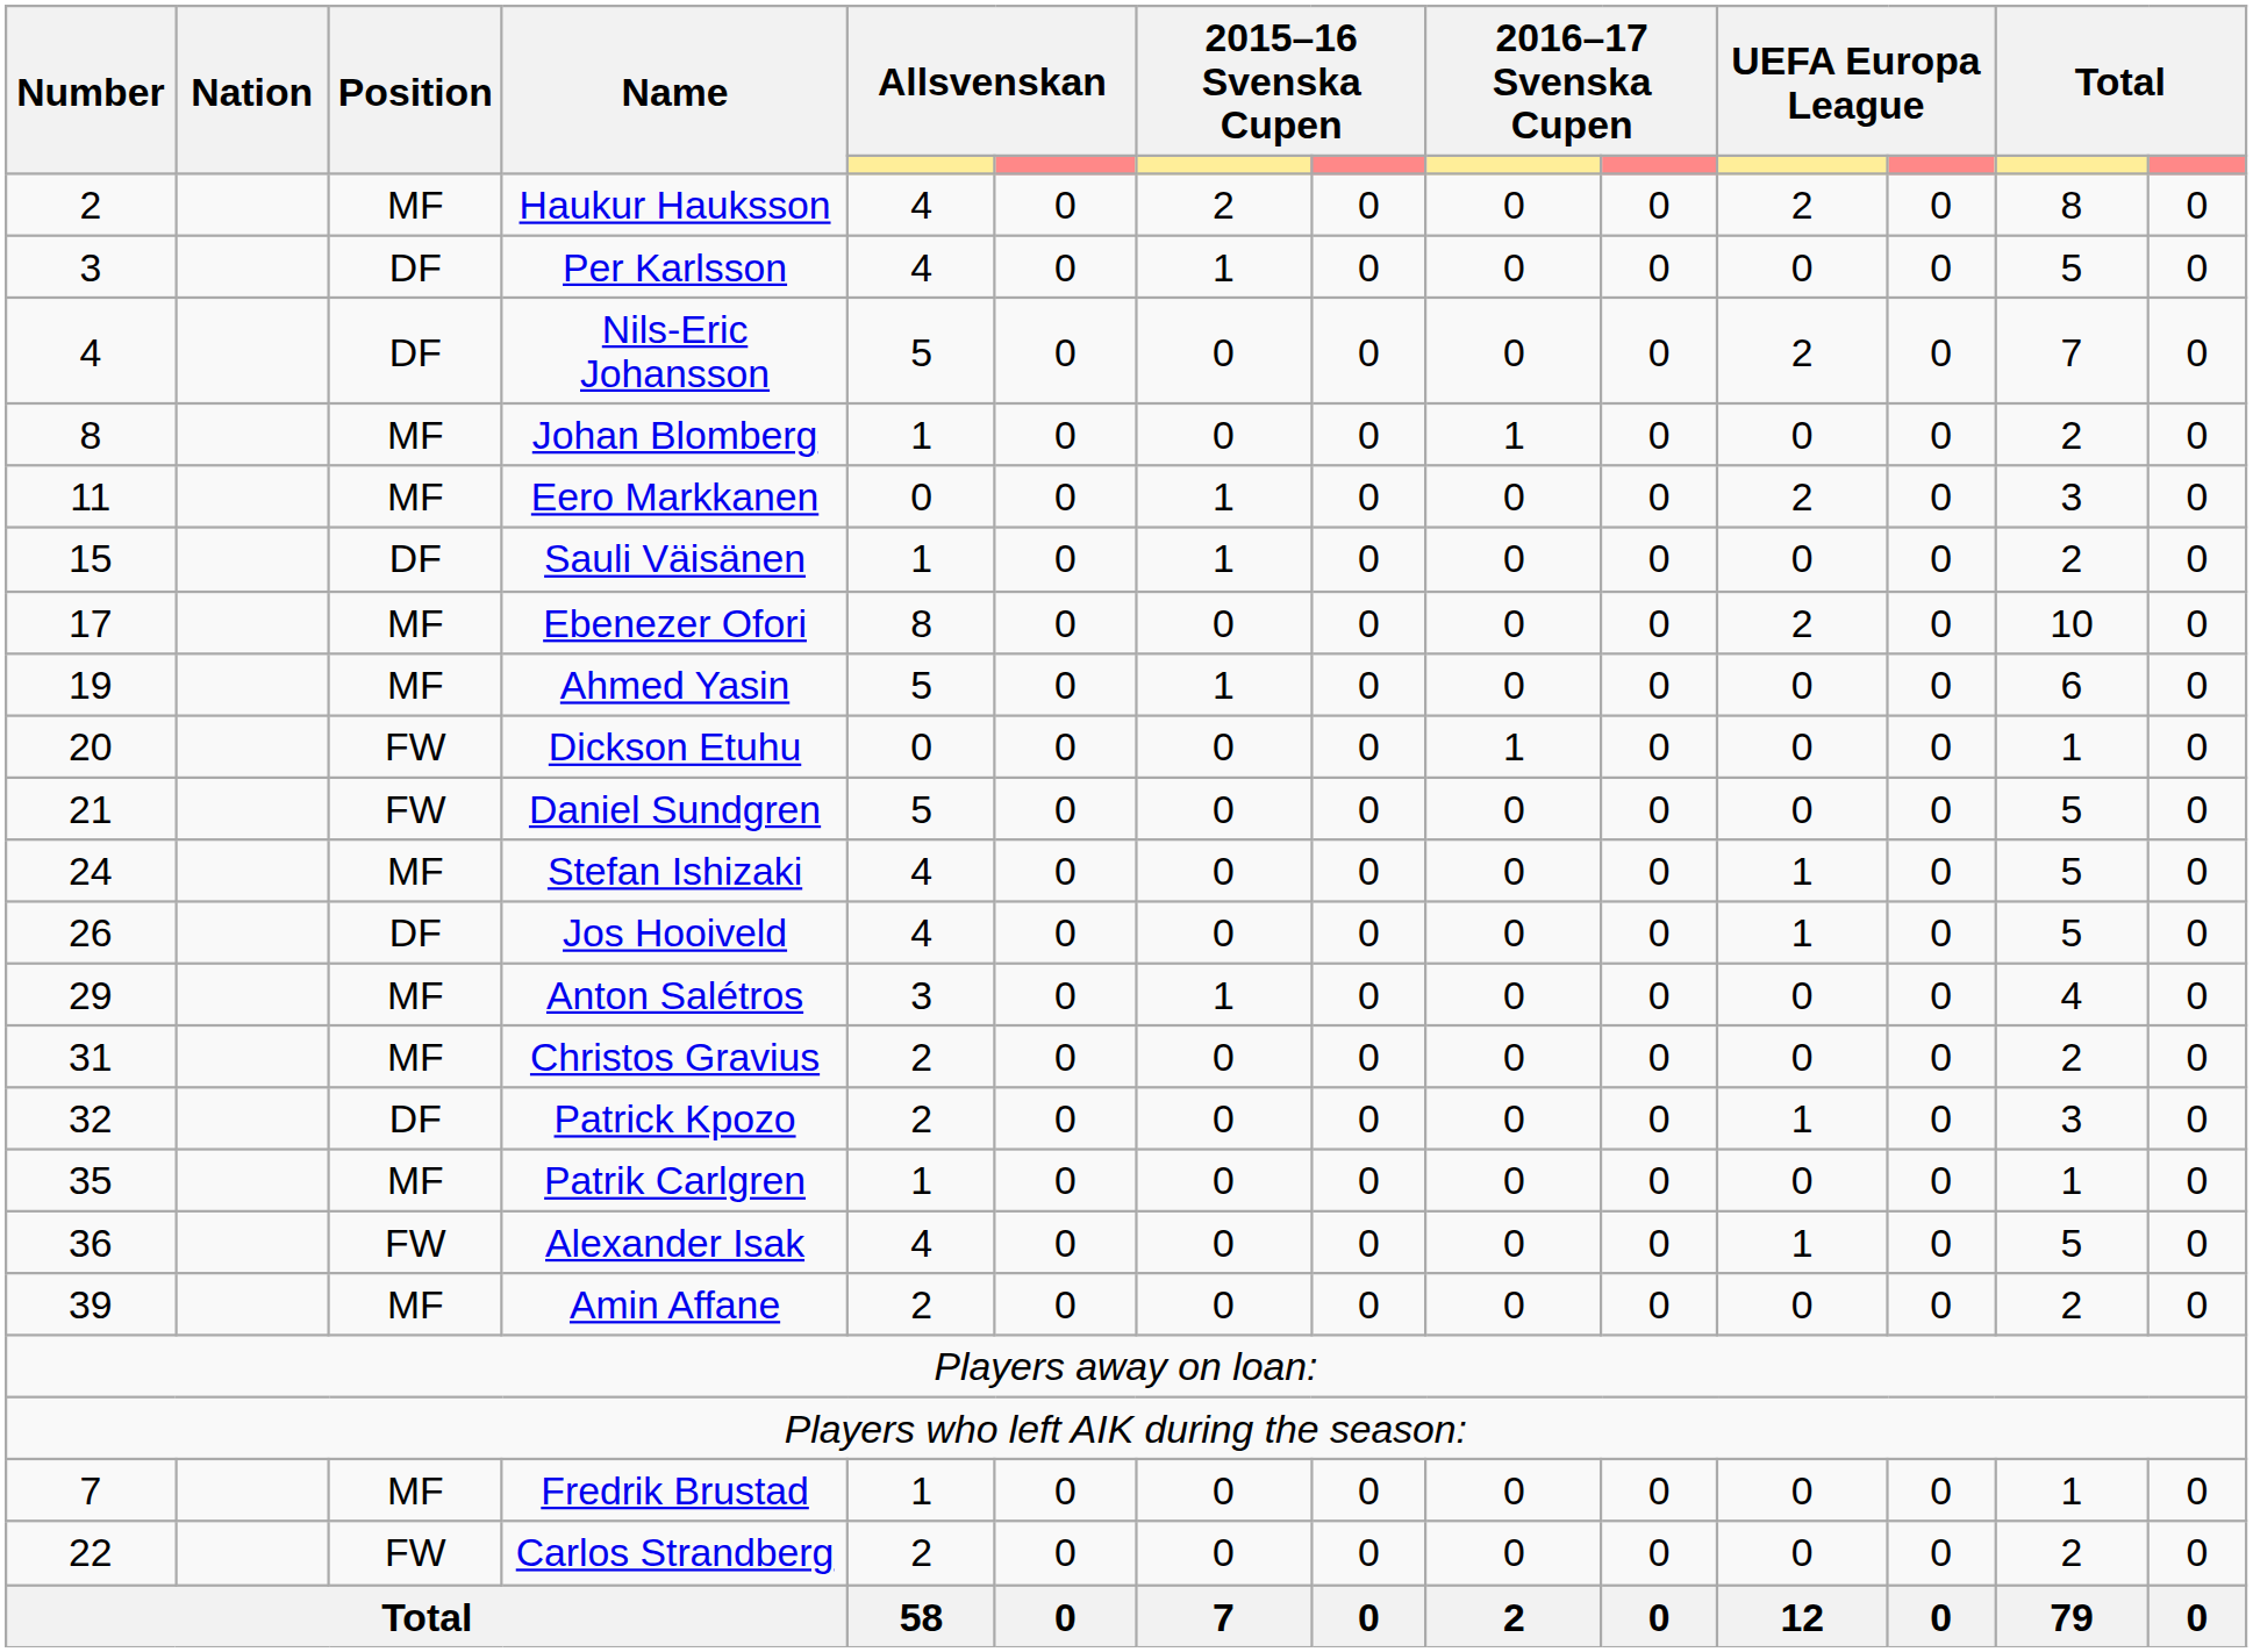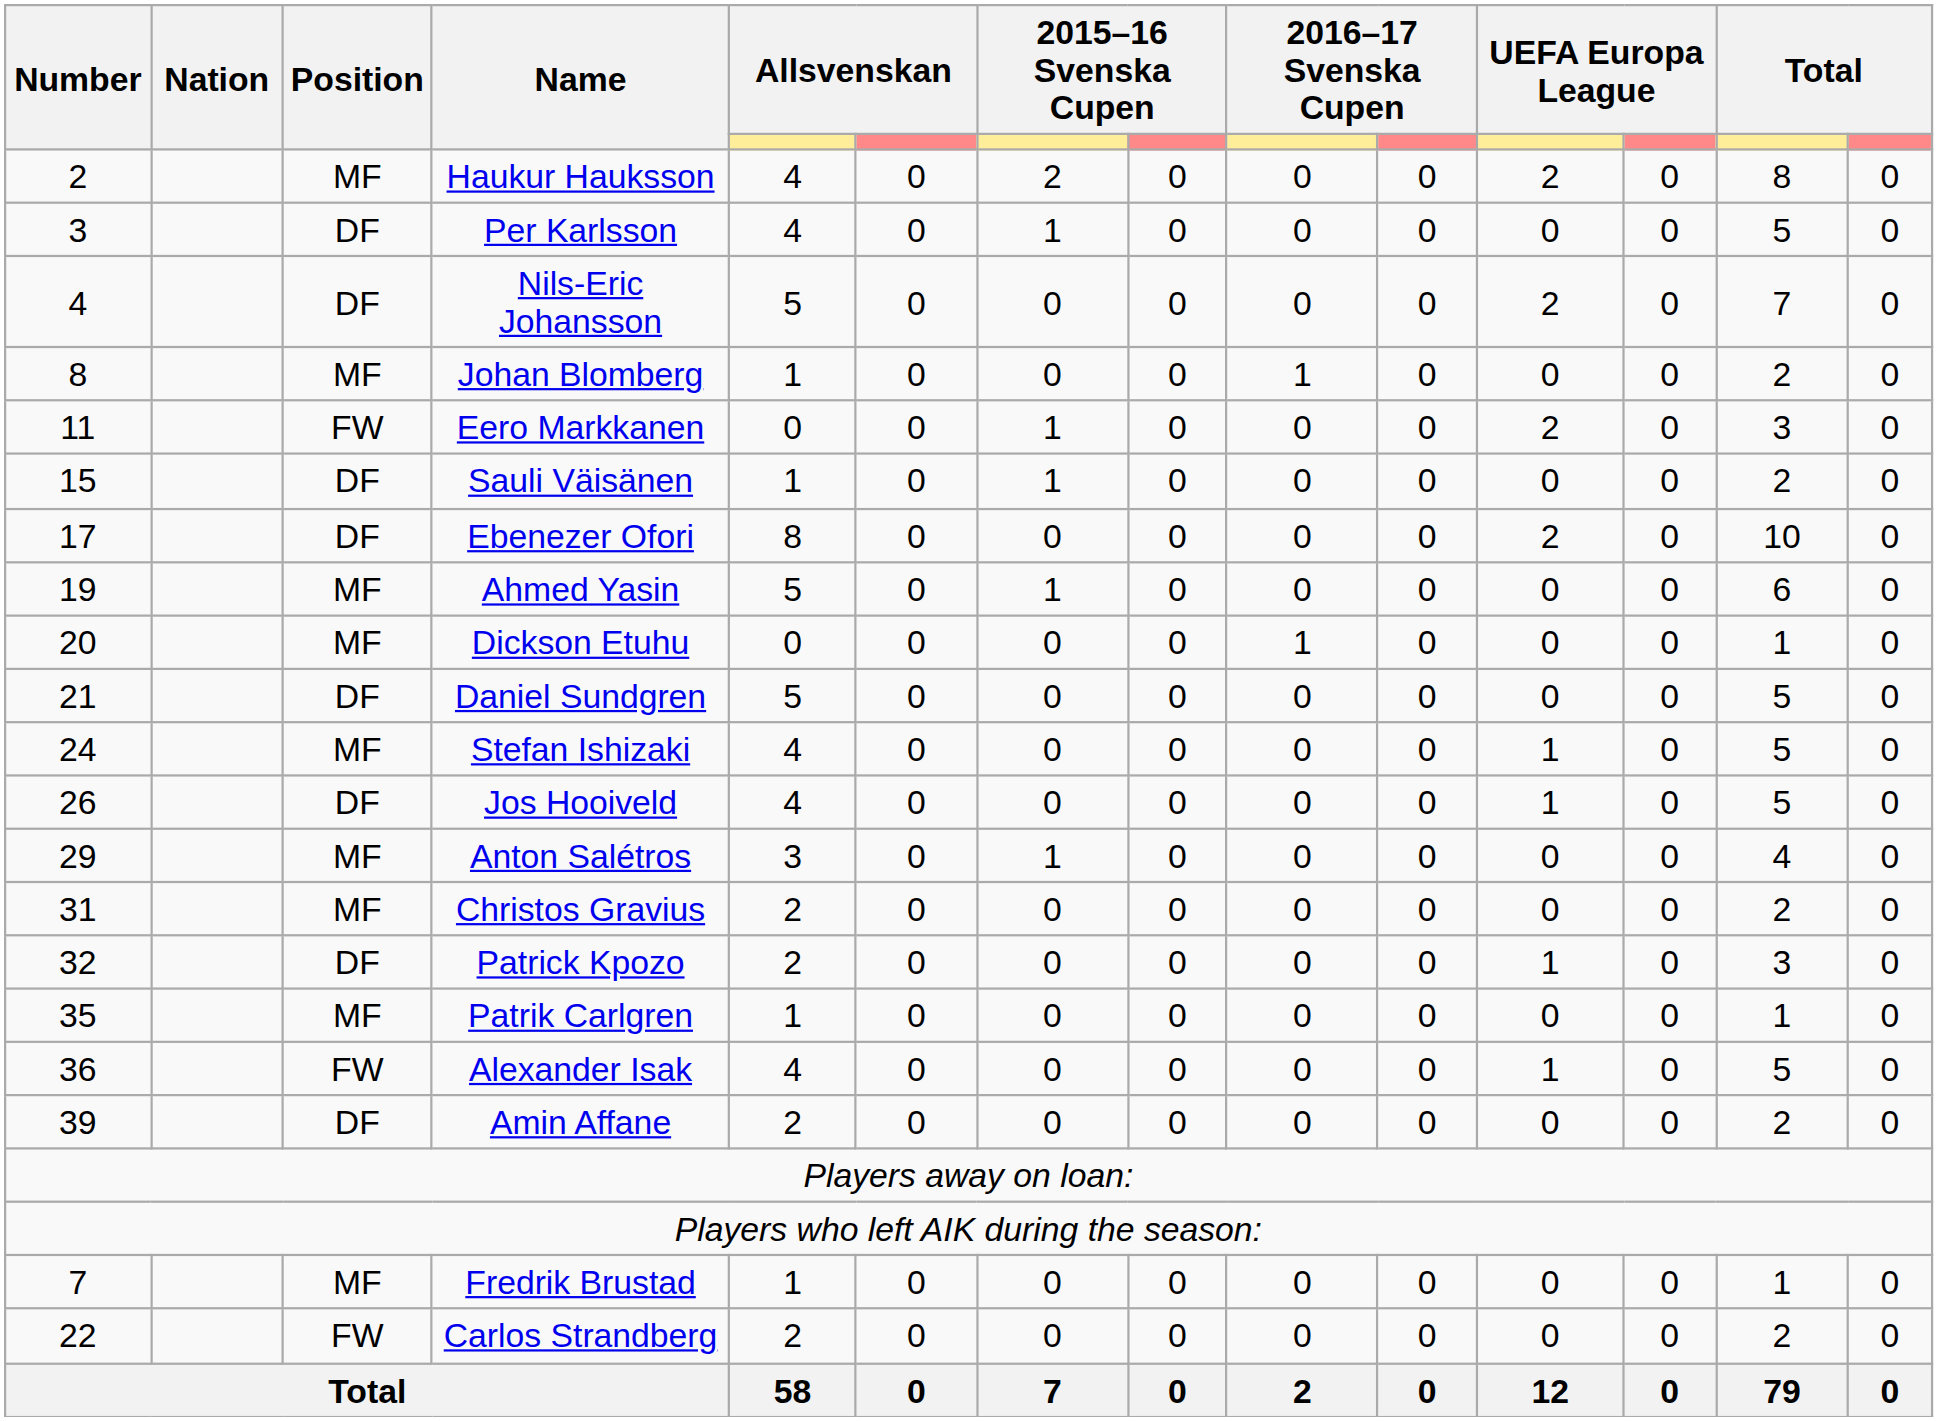Eero Markkanen | Position: MF -> FW
Ebenezer Ofori | Position: MF -> DF
Dickson Etuhu | Position: FW -> MF
Daniel Sundgren | Position: FW -> DF
Amin Affane | Position: MF -> DF
